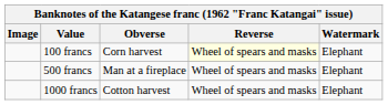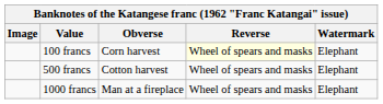500 francs | Obverse: Man at a fireplace -> Cotton harvest
1000 francs | Obverse: Cotton harvest -> Man at a fireplace
